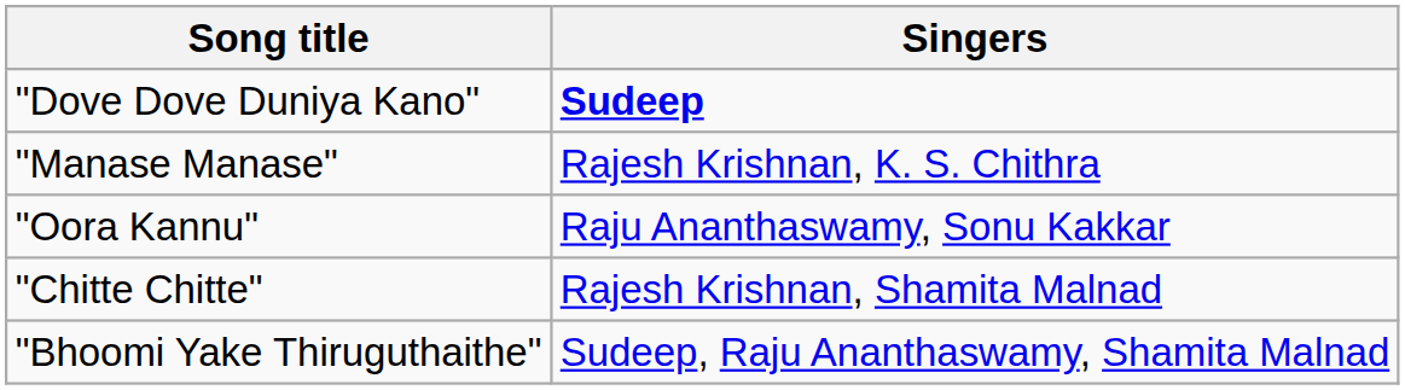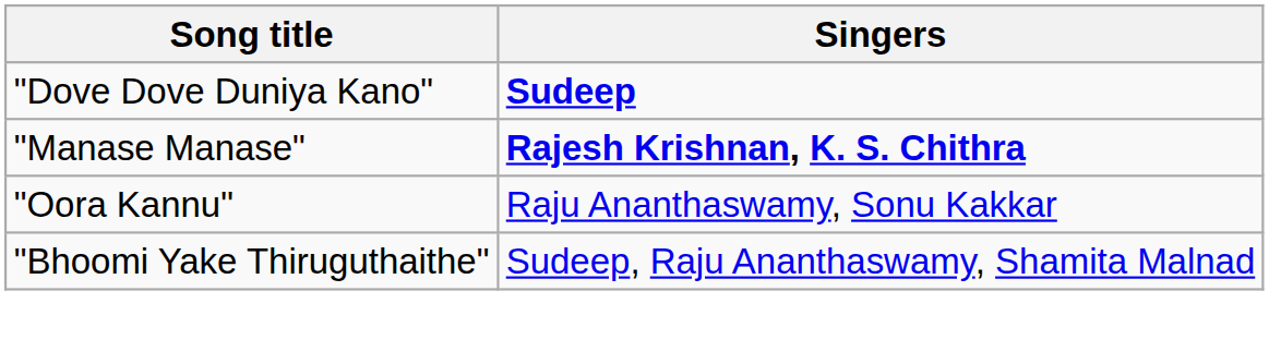"Manase Manase" | Singers: normal -> bold
- row: "Chitte Chitte" | Rajesh Krishnan, Shamita Malnad
